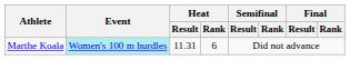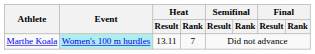Marthe Koala | Heat / Result: 11.31 -> 13.11
Marthe Koala | Heat / Rank: 6 -> 7
